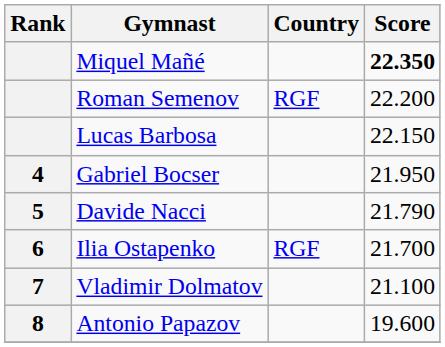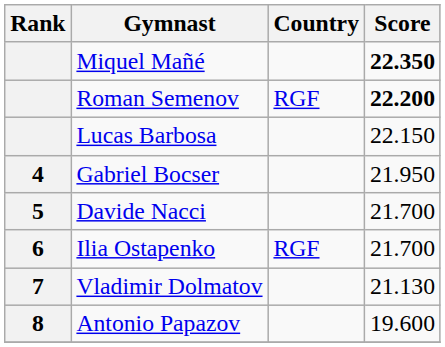Roman Semenov | Score: normal -> bold
Davide Nacci | Score: 21.790 -> 21.700
Vladimir Dolmatov | Score: 21.100 -> 21.130
